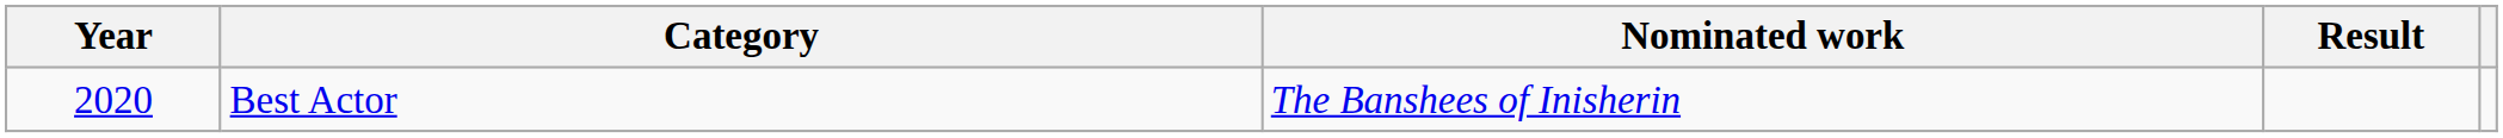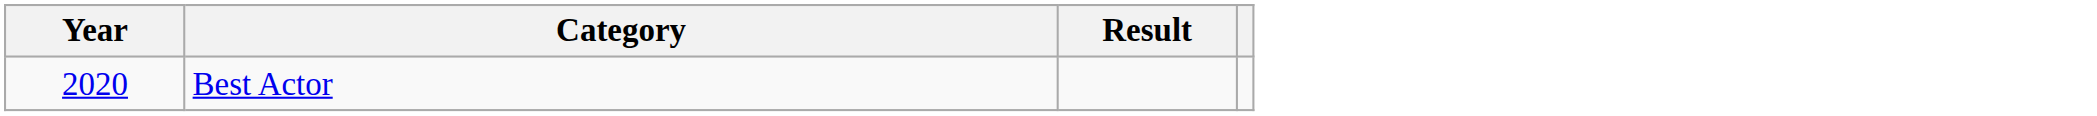- column: Nominated work | The Banshees of Inisherin
